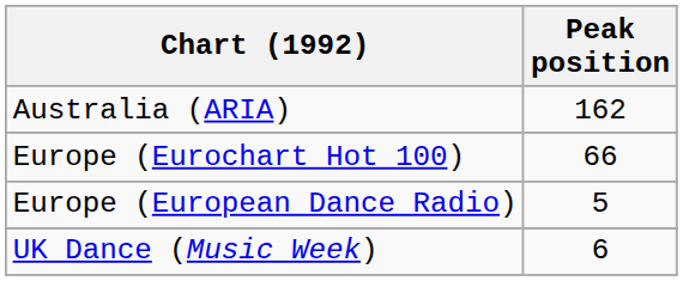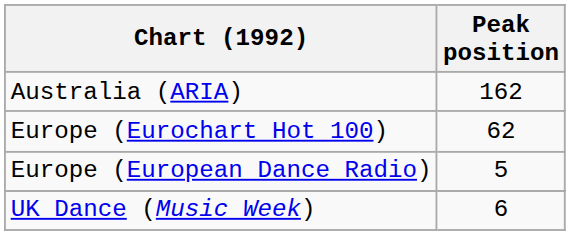Europe (Eurochart Hot 100) | Peak position: 66 -> 62
